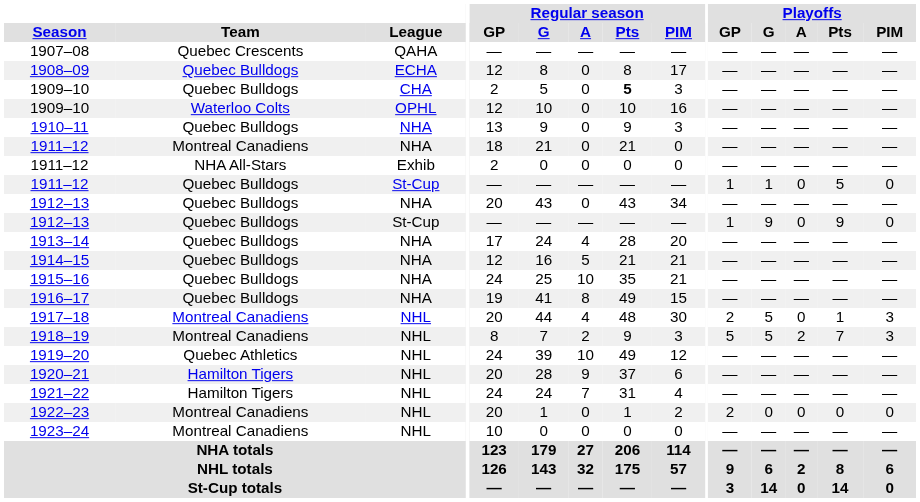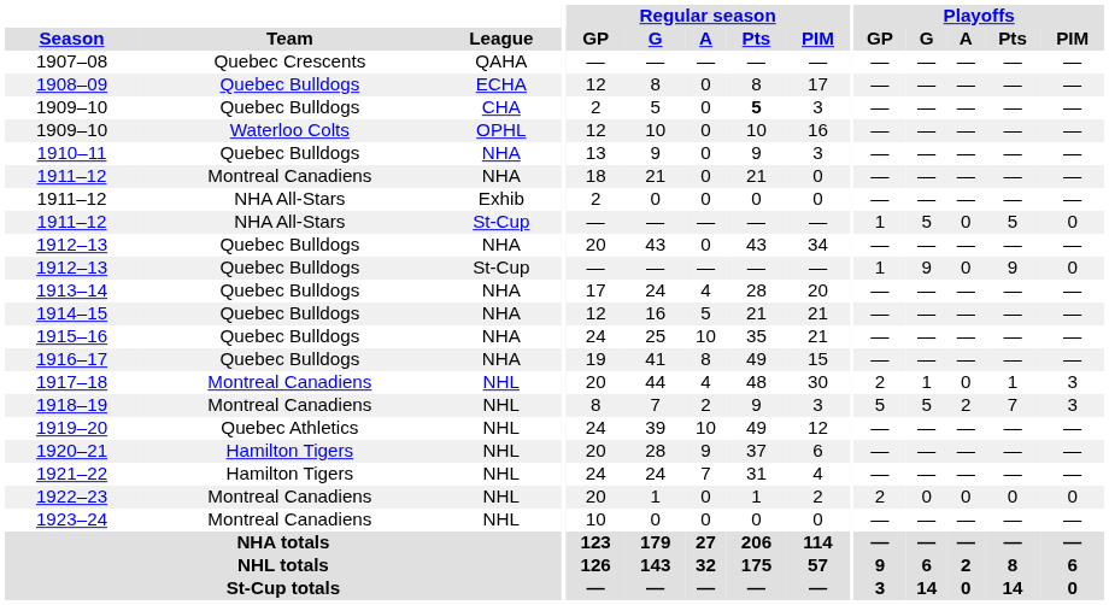1911–12 / St-Cup | Team: Quebec Bulldogs -> NHA All-Stars
1911–12 / St-Cup | Playoffs / G: 1 -> 5
1917–18 | Playoffs / G: 5 -> 1
